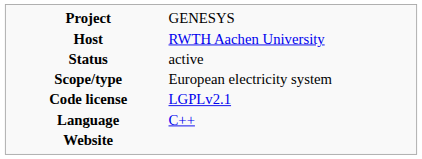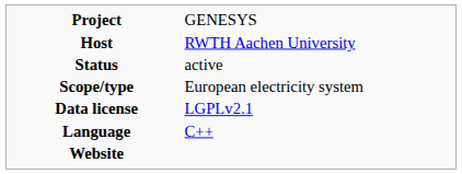- row: Code license | LGPLv2.1
+ row: Data license | LGPLv2.1
